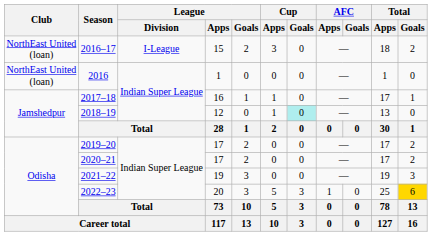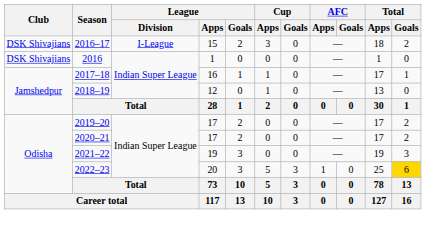2016–17 | Club: NorthEast United (loan) -> DSK Shivajians
2016 | Club: NorthEast United (loan) -> DSK Shivajians
2018–19 | Cup / Goals: paleturquoise background -> no background
